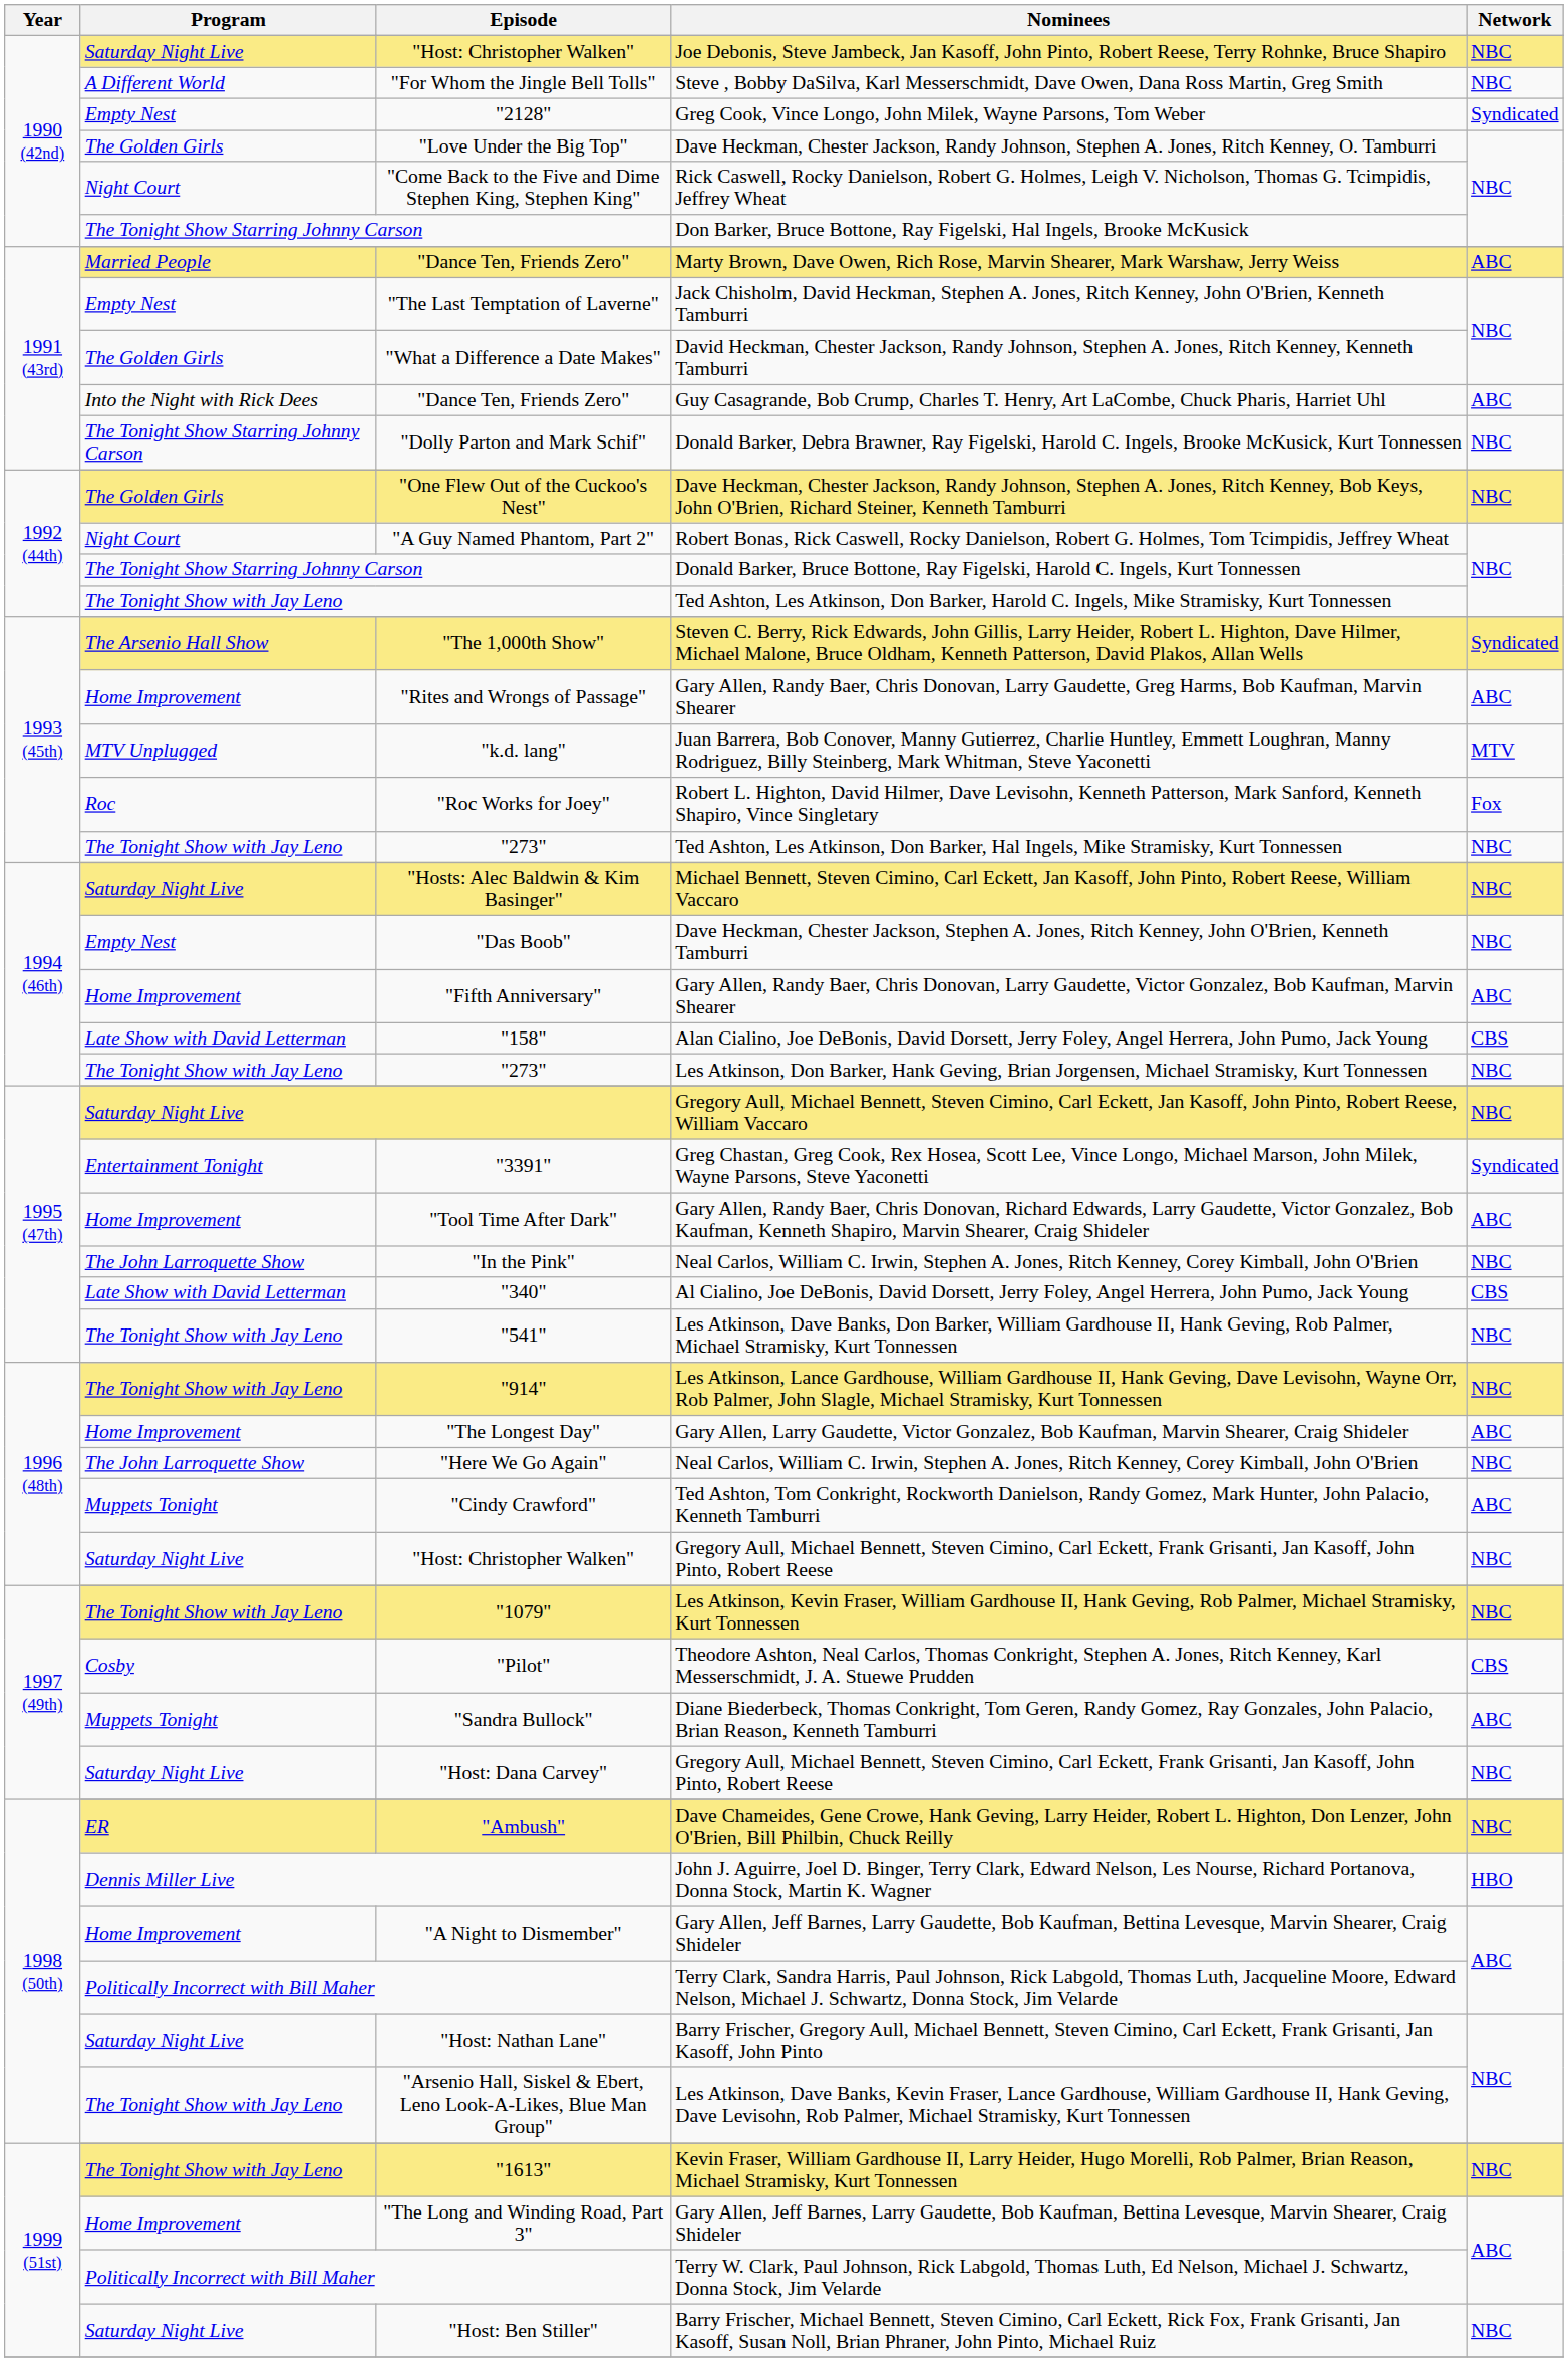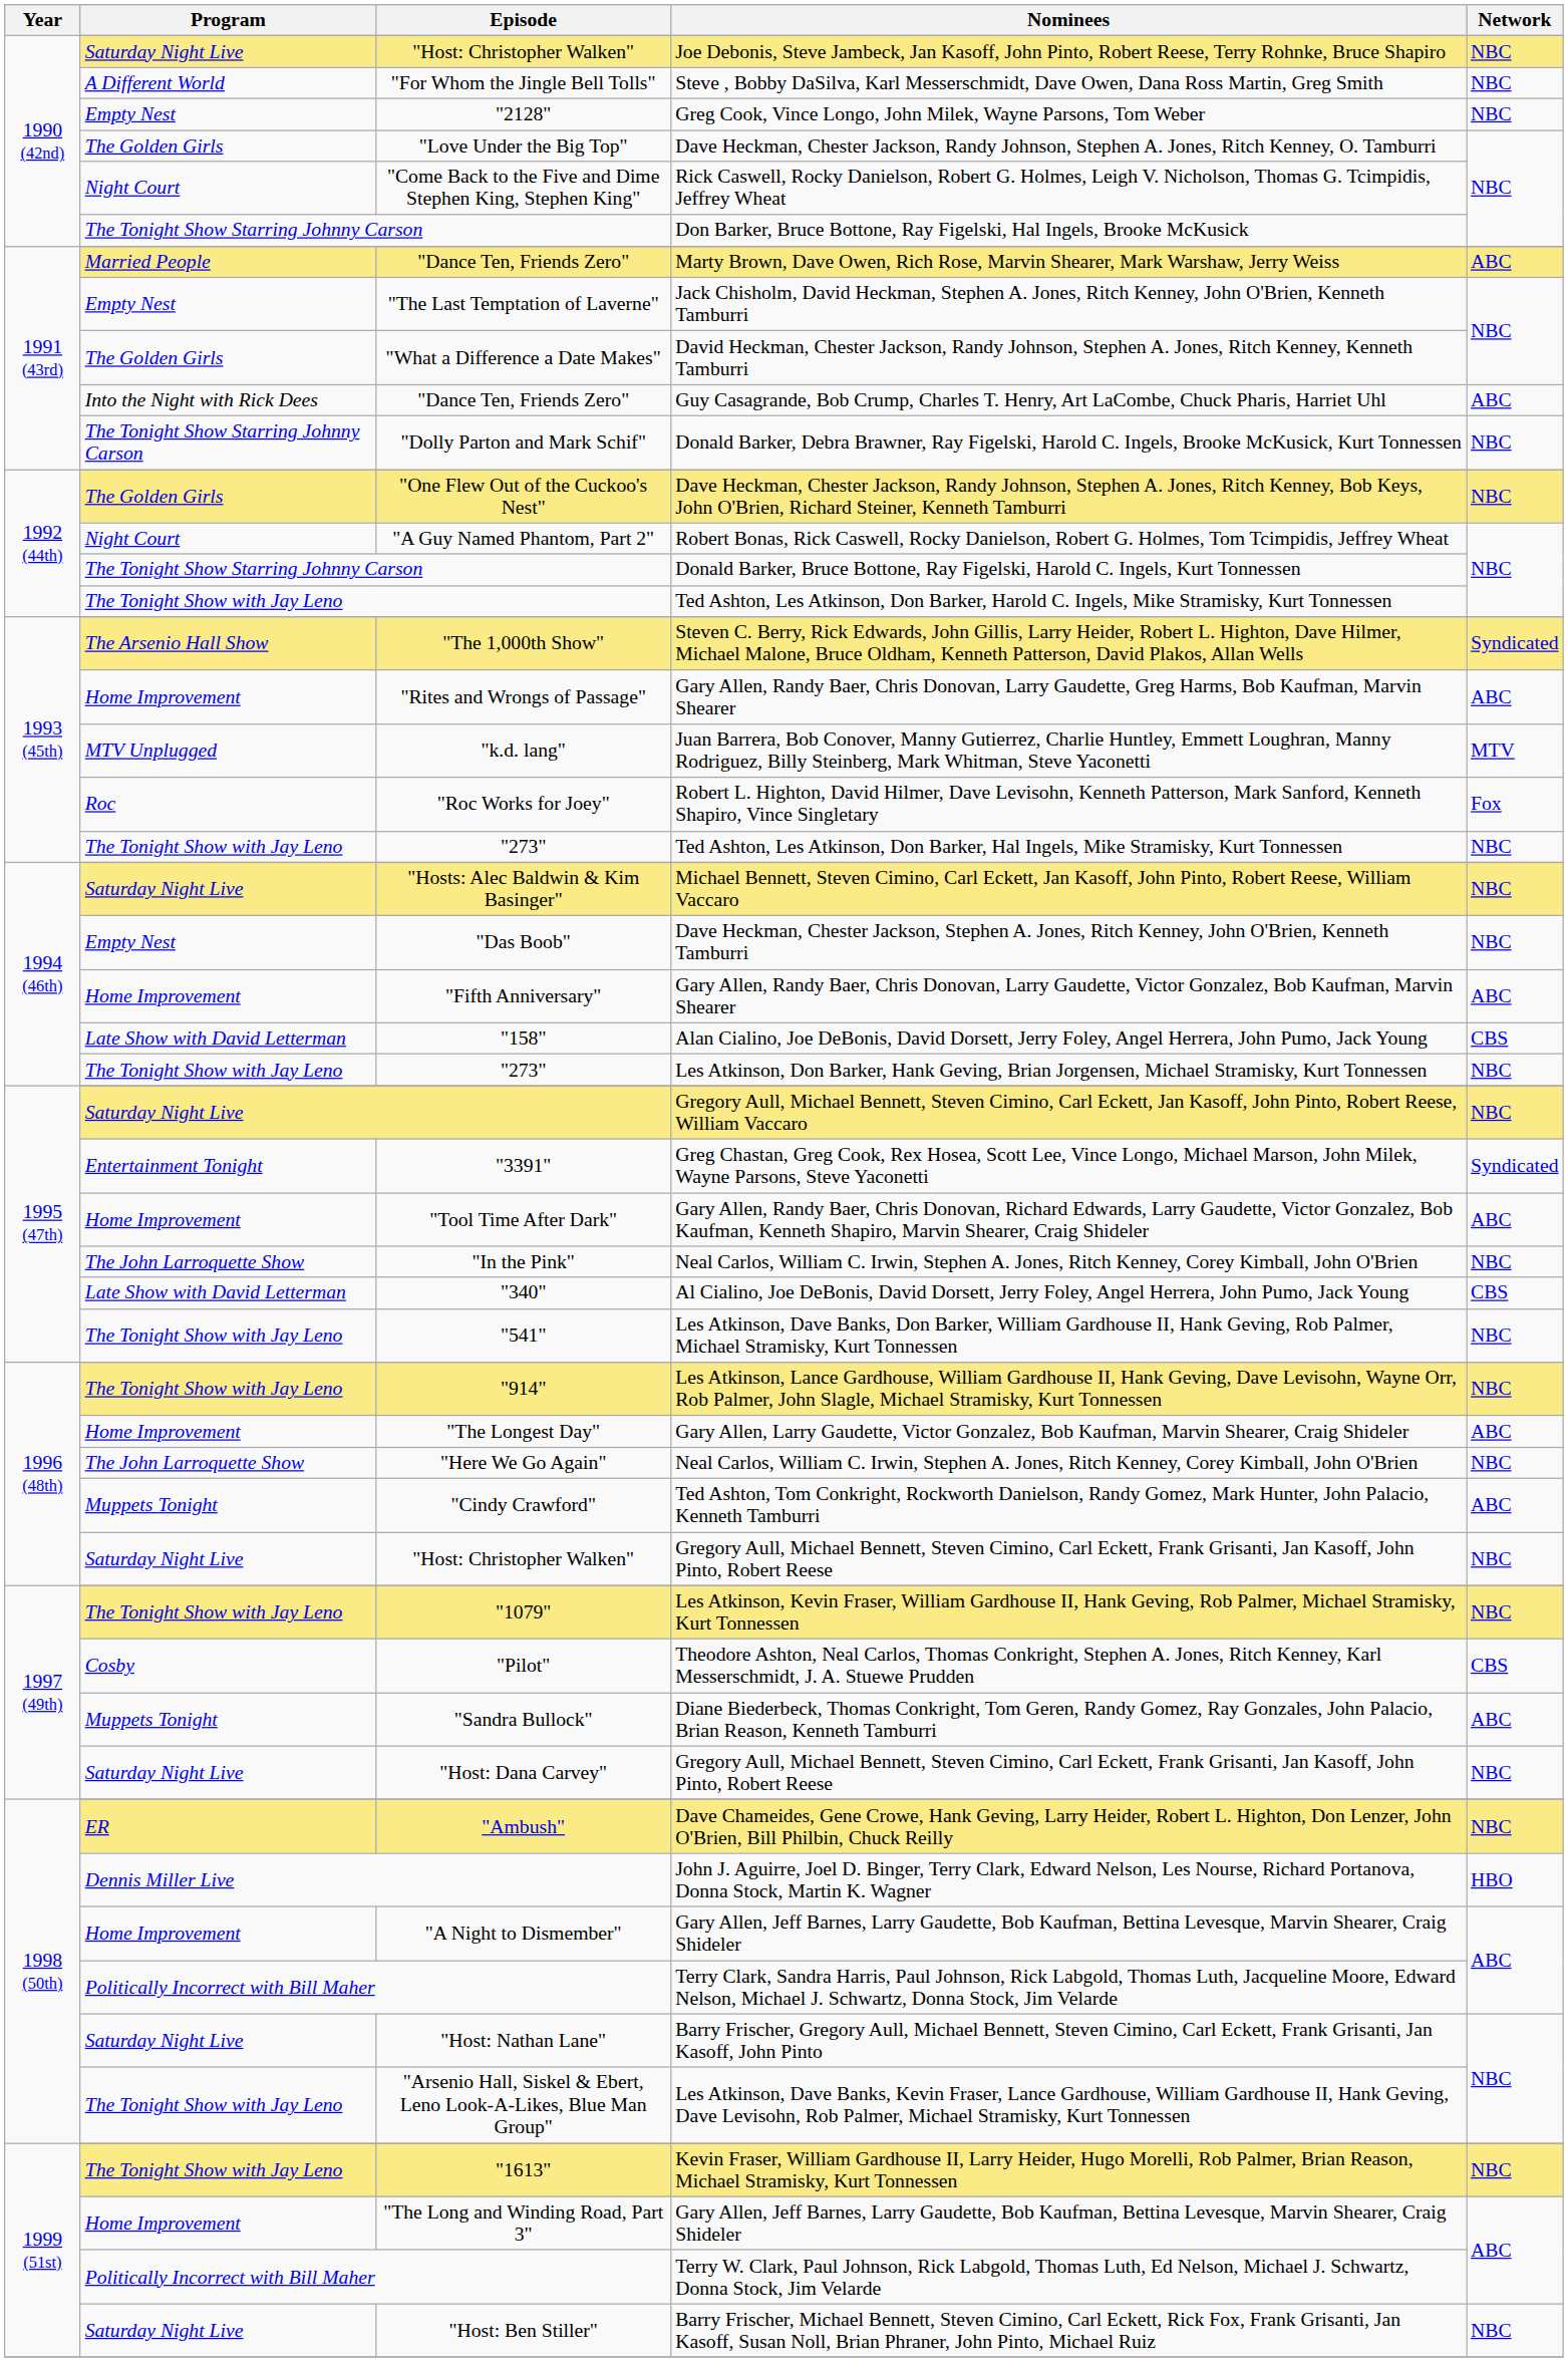Greg Cook, Vince Longo, John Milek, Wayne Parsons, Tom Weber | Network: Syndicated -> NBC
